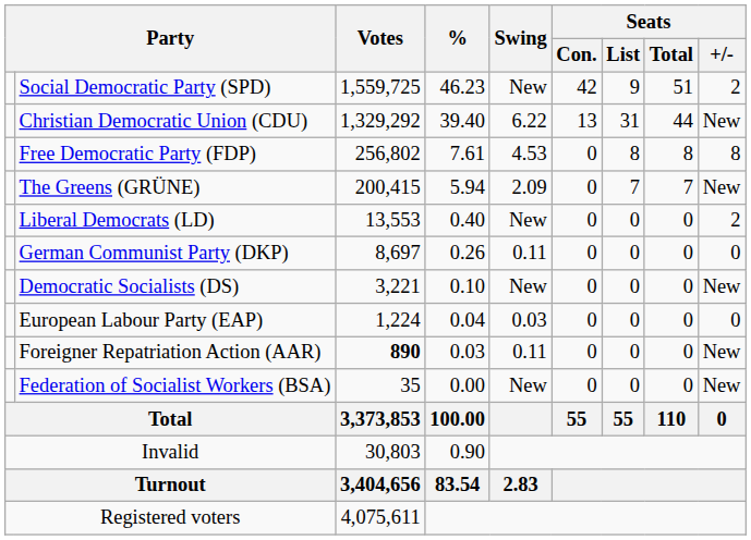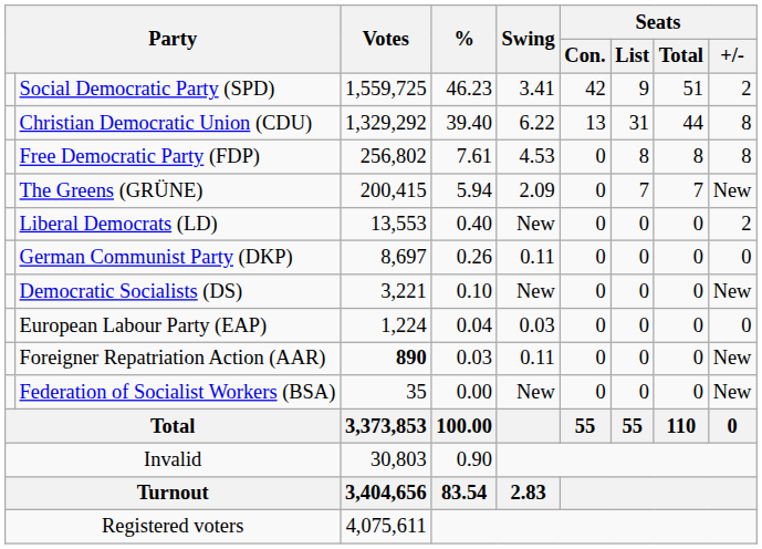Social Democratic Party (SPD) | Swing: New -> 3.41
Christian Democratic Union (CDU) | Seats / +/-: New -> 8
